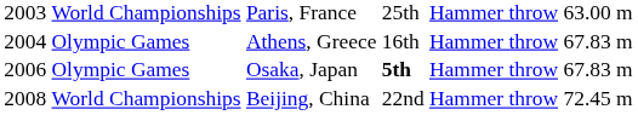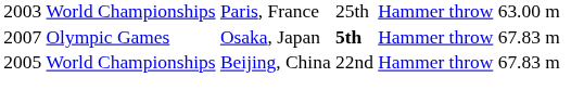- row: 2004 | Olympic Games | Athens, Greece | 16th | Hammer throw | 67.83 m
Osaka, Japan | column 1: 2006 -> 2007
Beijing, China | column 1: 2008 -> 2005
Beijing, China | column 6: 72.45 m -> 67.83 m
